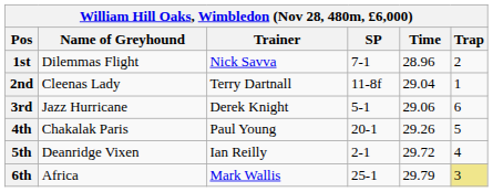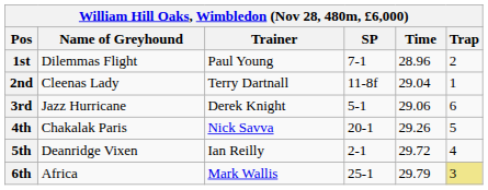1st | Trainer: Nick Savva -> Paul Young
4th | Trainer: Paul Young -> Nick Savva
